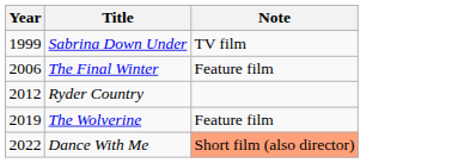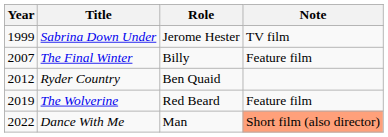+ column: Role | Jerome Hester | Billy | Ben Quaid | Red Beard | Man
The Final Winter | Year: 2006 -> 2007
